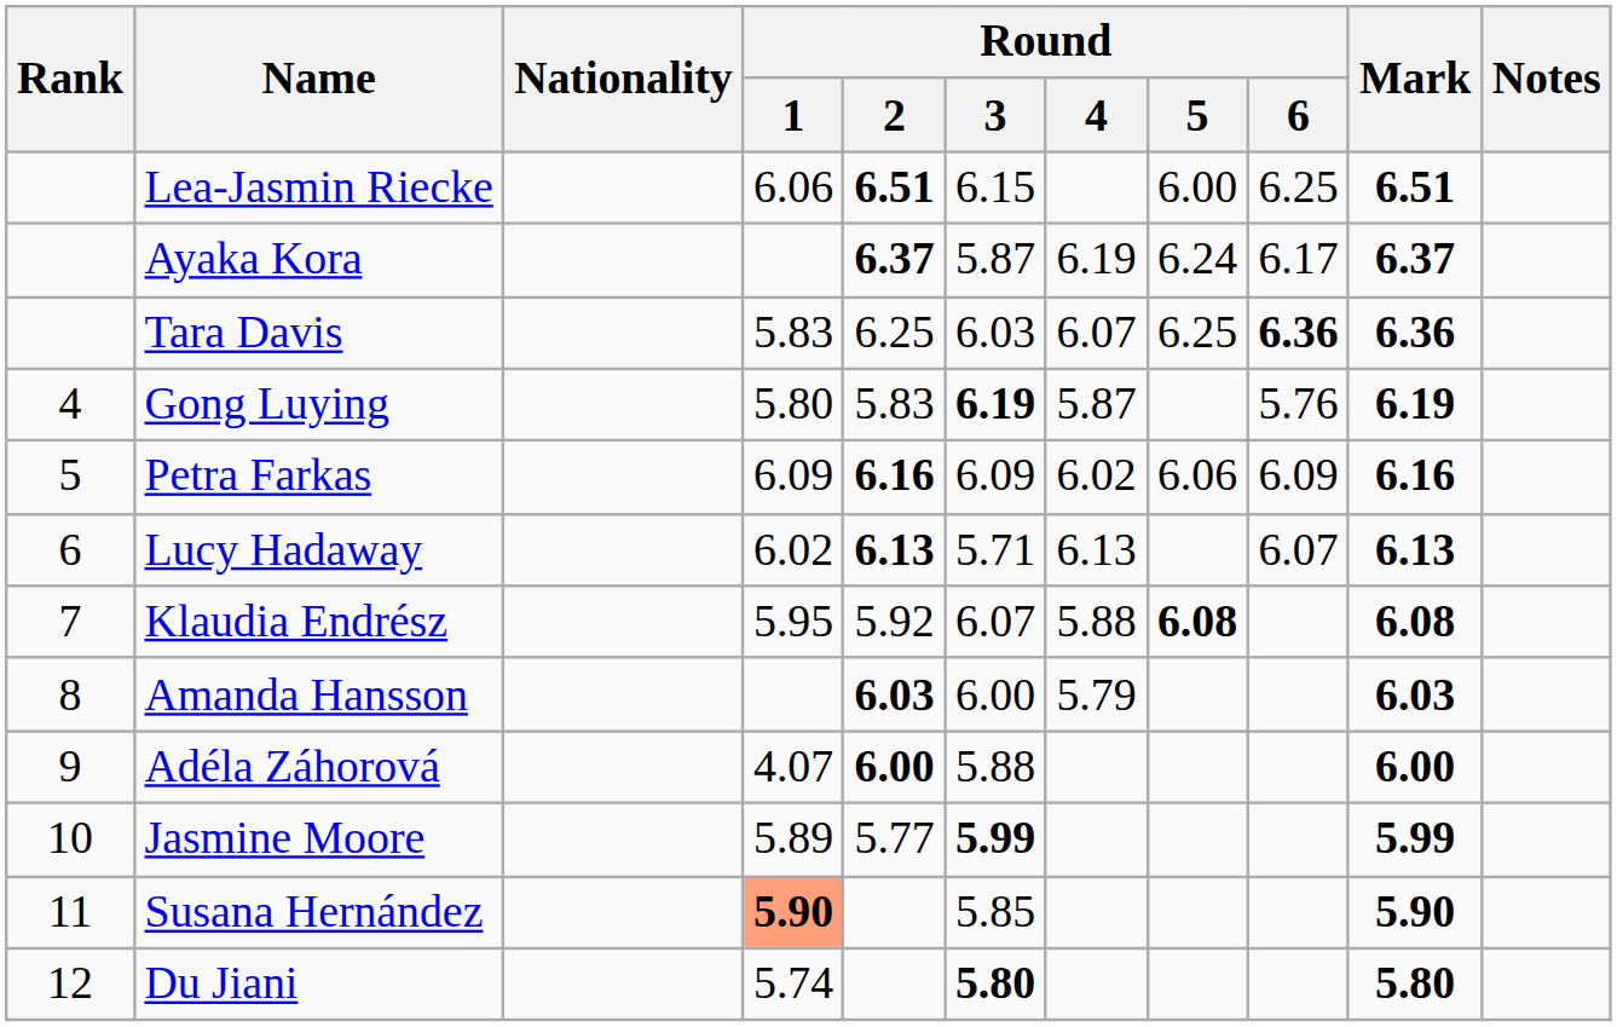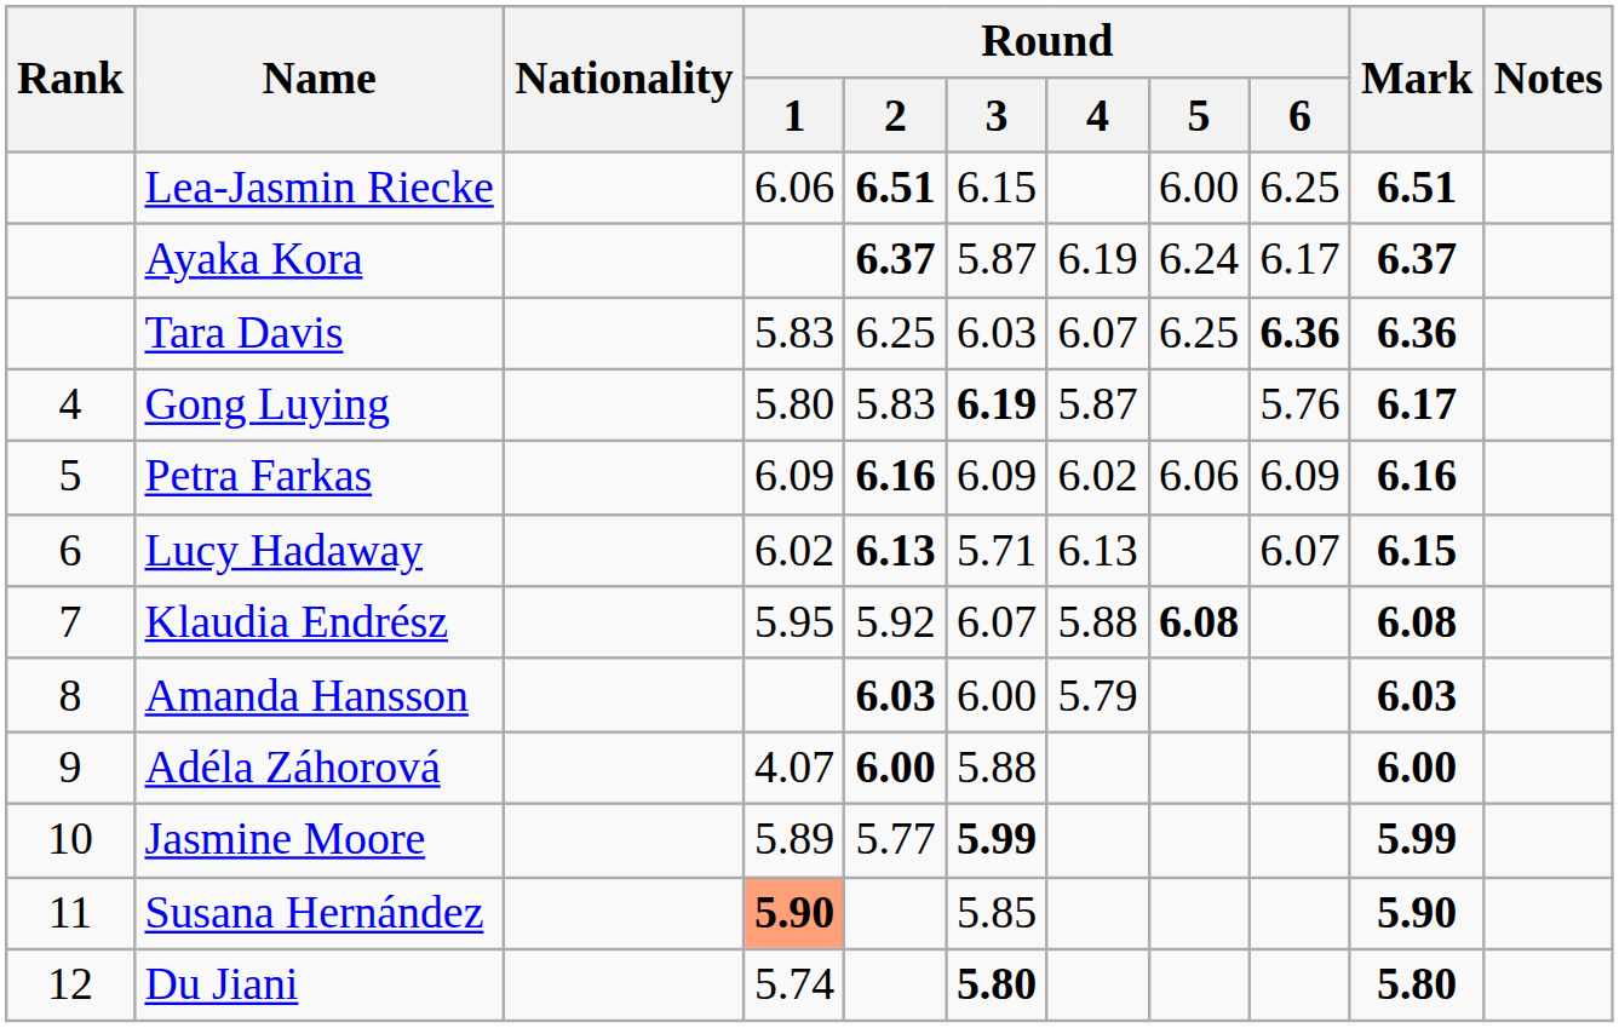Gong Luying | Mark: 6.19 -> 6.17
Lucy Hadaway | Mark: 6.13 -> 6.15
